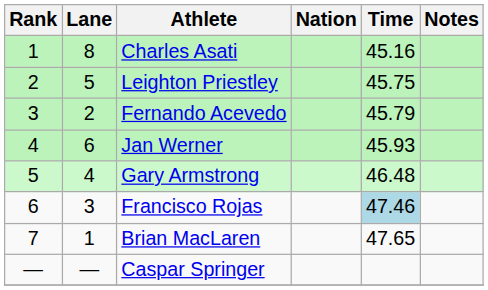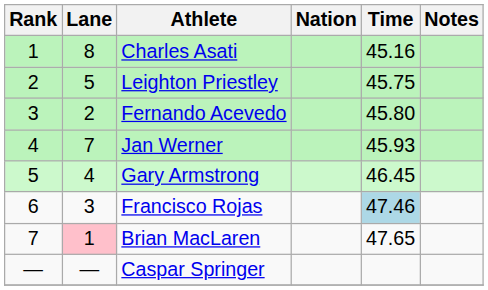Fernando Acevedo | Time: 45.79 -> 45.80
Jan Werner | Lane: 6 -> 7
Gary Armstrong | Time: 46.48 -> 46.45
Brian MacLaren | Lane: no background -> pink background
